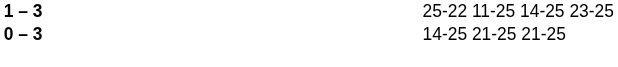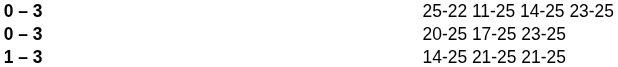25-22 11-25 14-25 23-25 | column 2: 1 – 3 -> 0 – 3
+ row: 0 – 3 | 20-25 17-25 23-25
14-25 21-25 21-25 | column 2: 0 – 3 -> 1 – 3
